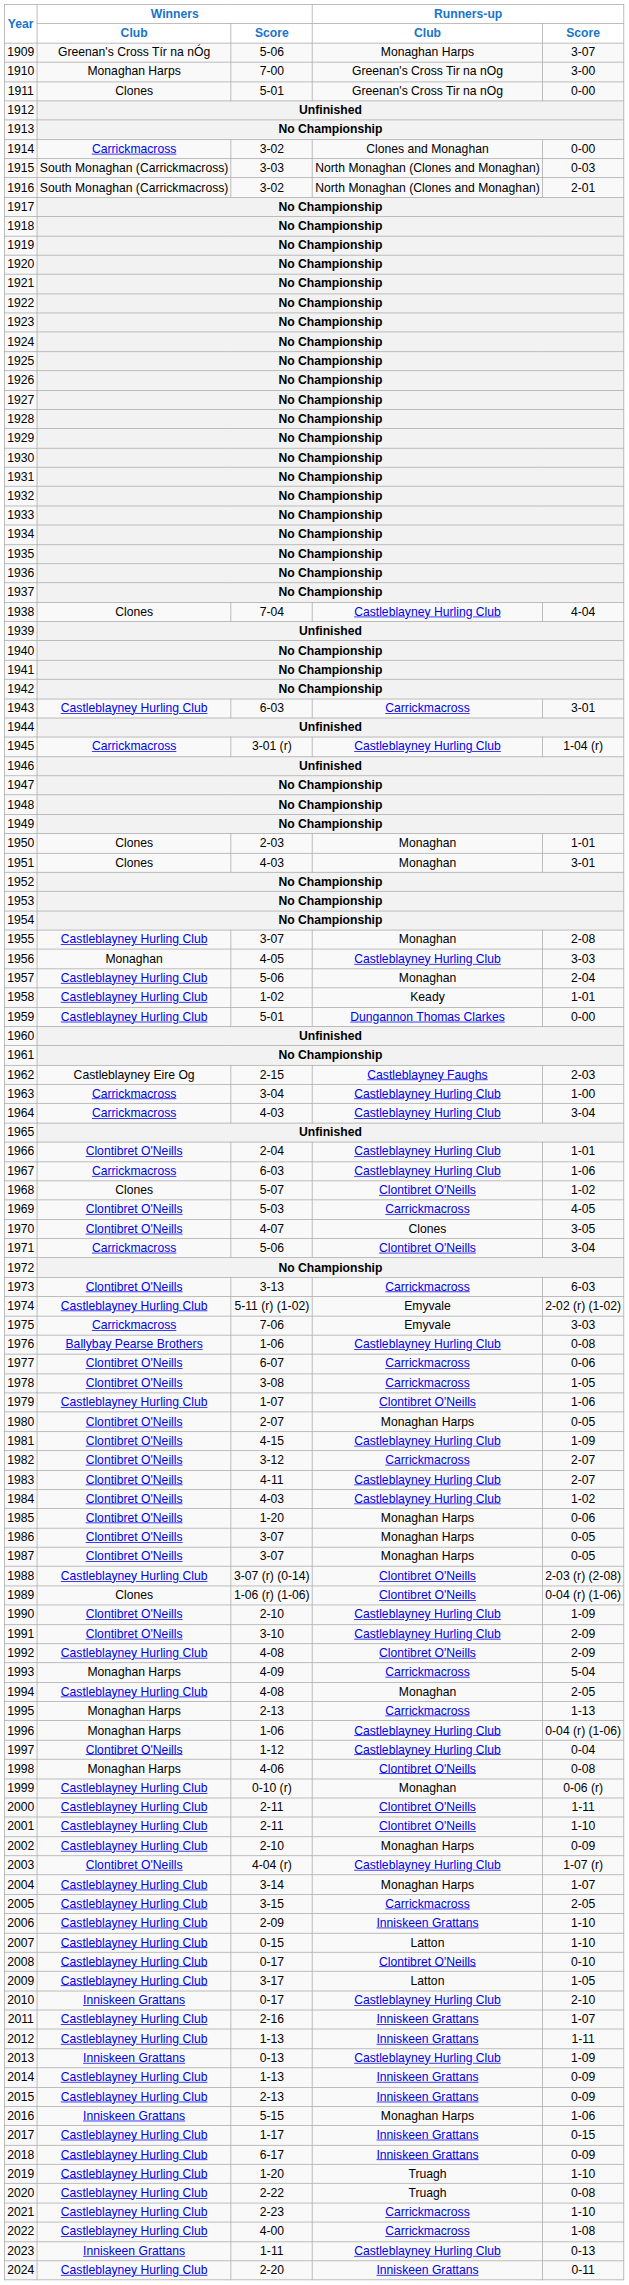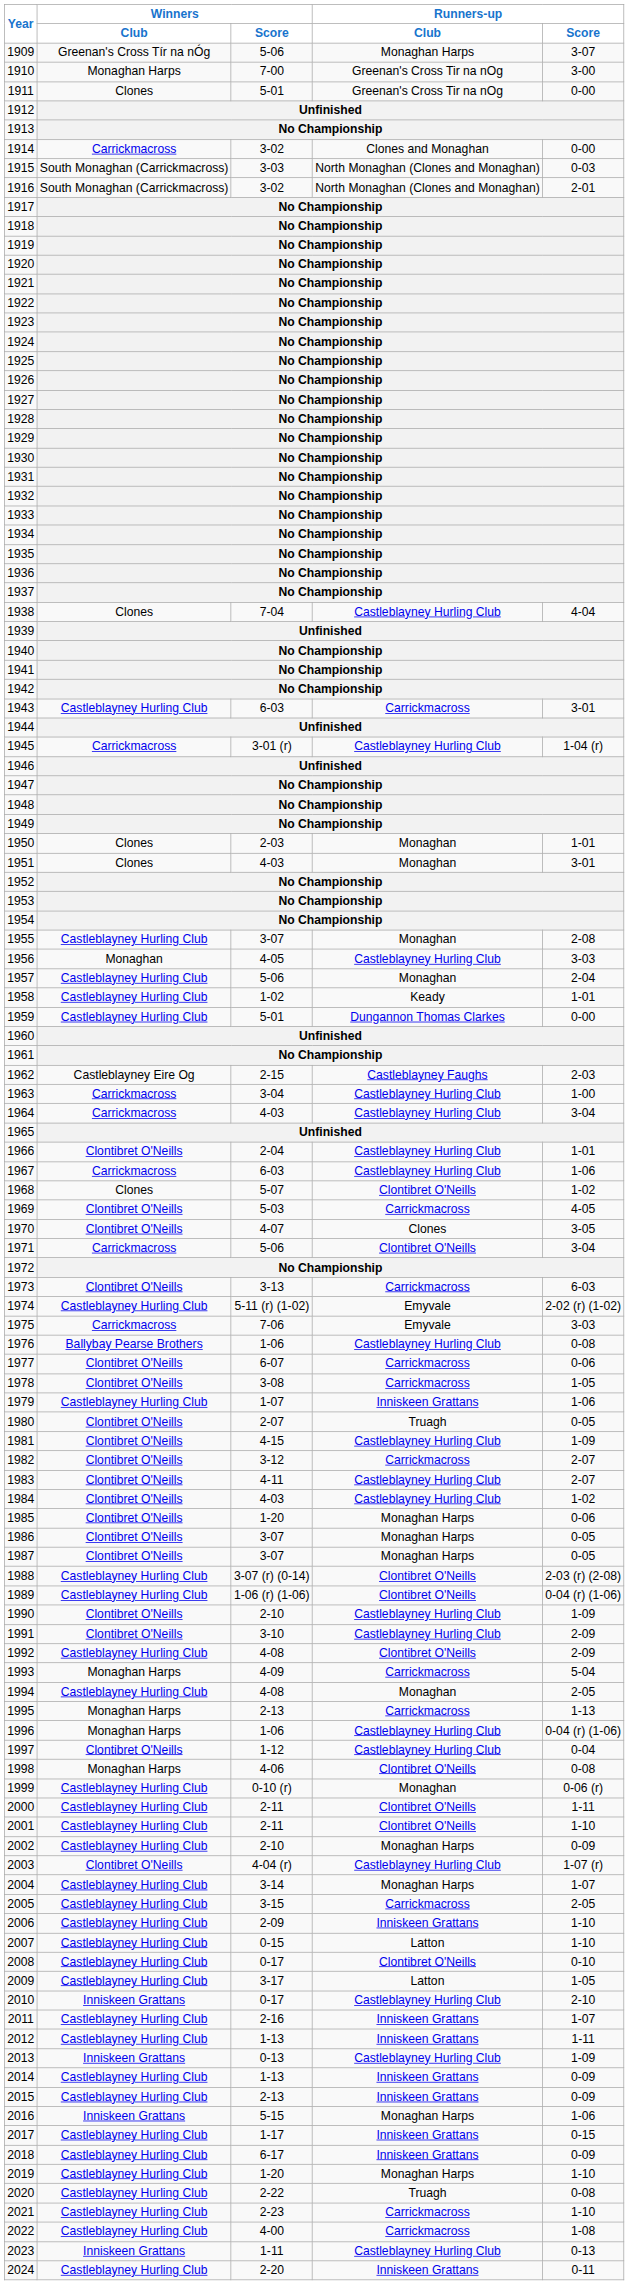1979 | Runners-up / Club: Clontibret O'Neills -> Inniskeen Grattans
1980 | Runners-up / Club: Monaghan Harps -> Truagh
1989 | Winners / Club: Clones -> Castleblayney Hurling Club
2019 | Runners-up / Club: Truagh -> Monaghan Harps
